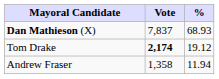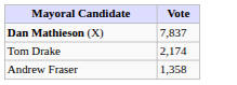- column: % | 68.93 | 19.12 | 11.94
Tom Drake | Vote: bold -> normal
